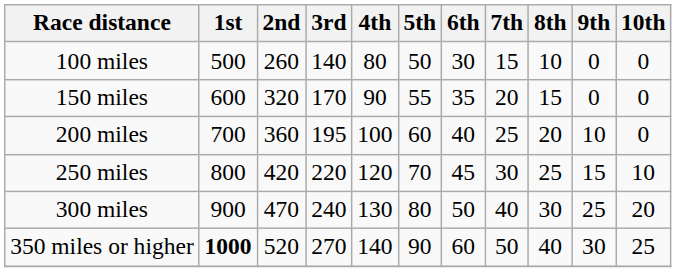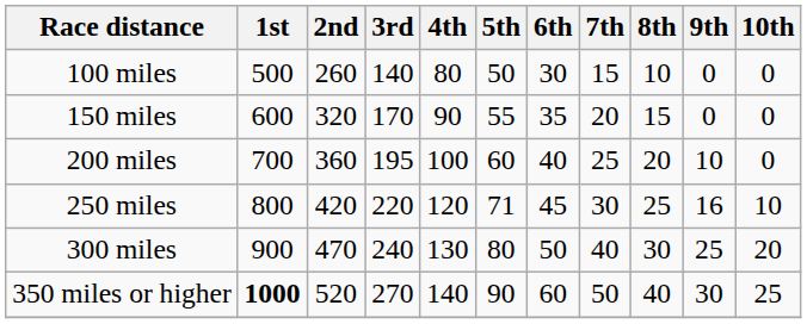250 miles | 5th: 70 -> 71
250 miles | 9th: 15 -> 16
